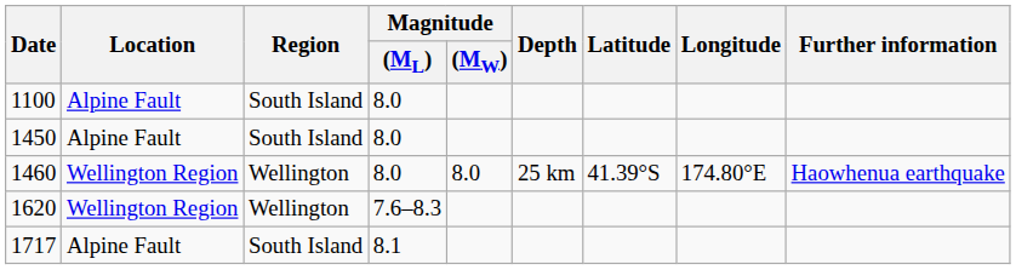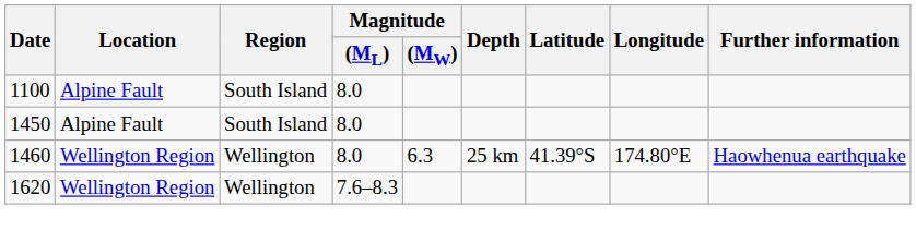1460 | Magnitude / (MW): 8.0 -> 6.3
- row: 1717 | Alpine Fault | South Island | 8.1
